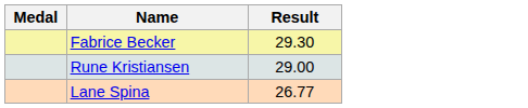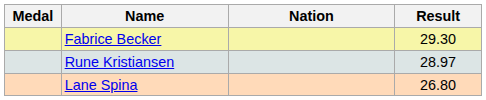+ column: Nation
Rune Kristiansen | Result: 29.00 -> 28.97
Lane Spina | Result: 26.77 -> 26.80
